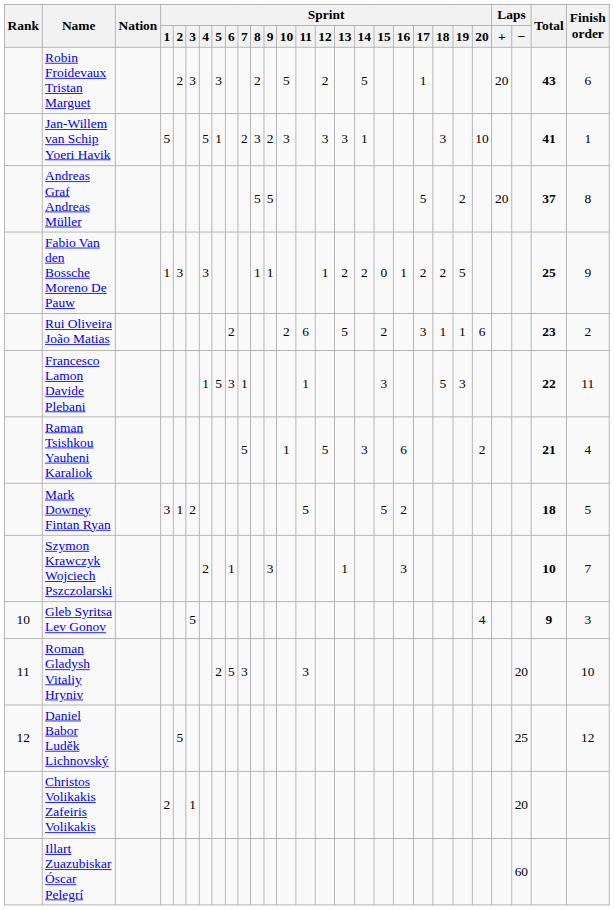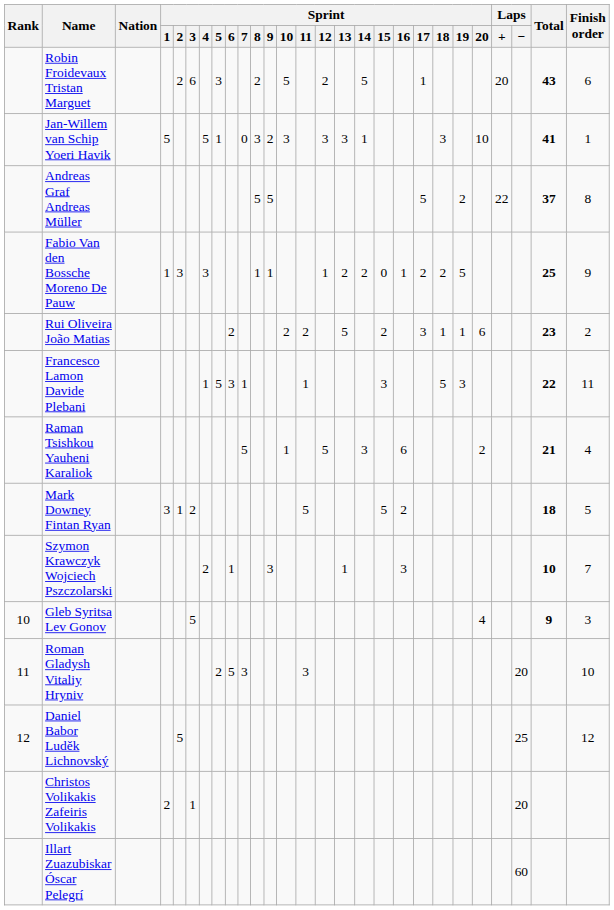Robin Froidevaux Tristan Marguet | Sprint / 3: 3 -> 6
Jan-Willem van Schip Yoeri Havik | Sprint / 7: 2 -> 0
Andreas Graf Andreas Müller | Laps / +: 20 -> 22
Rui Oliveira João Matias | Sprint / 11: 6 -> 2
